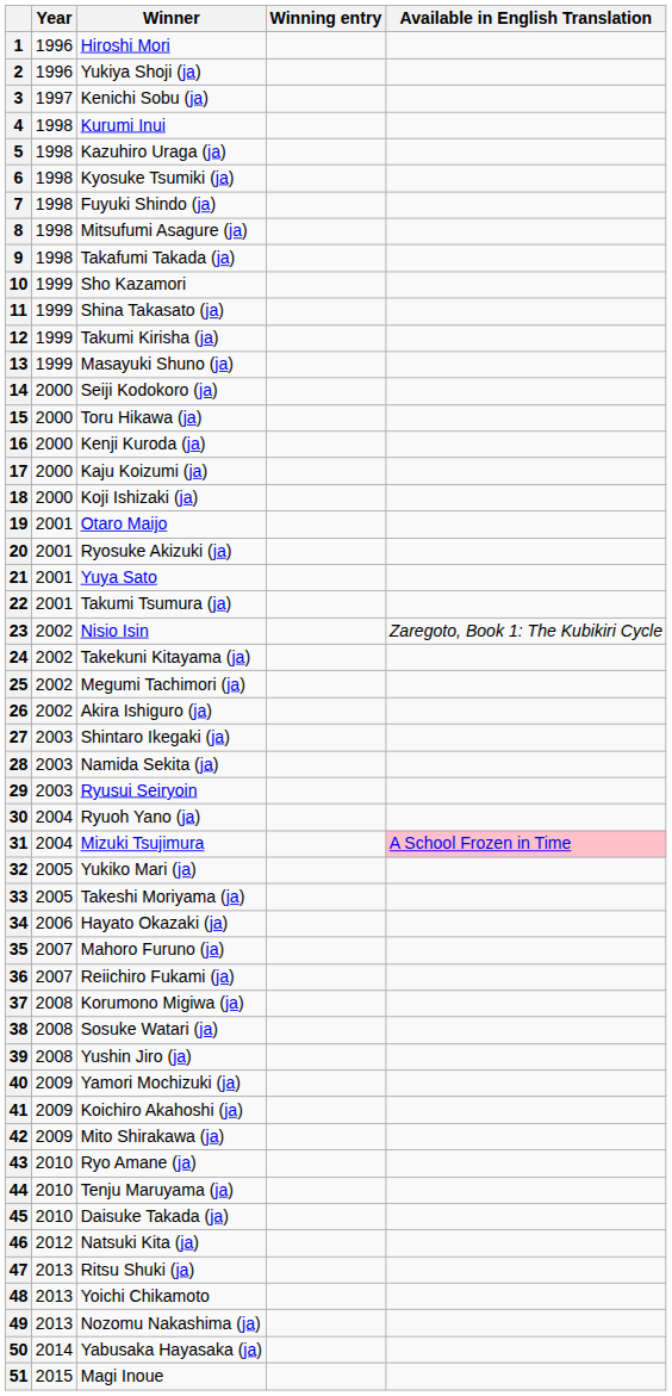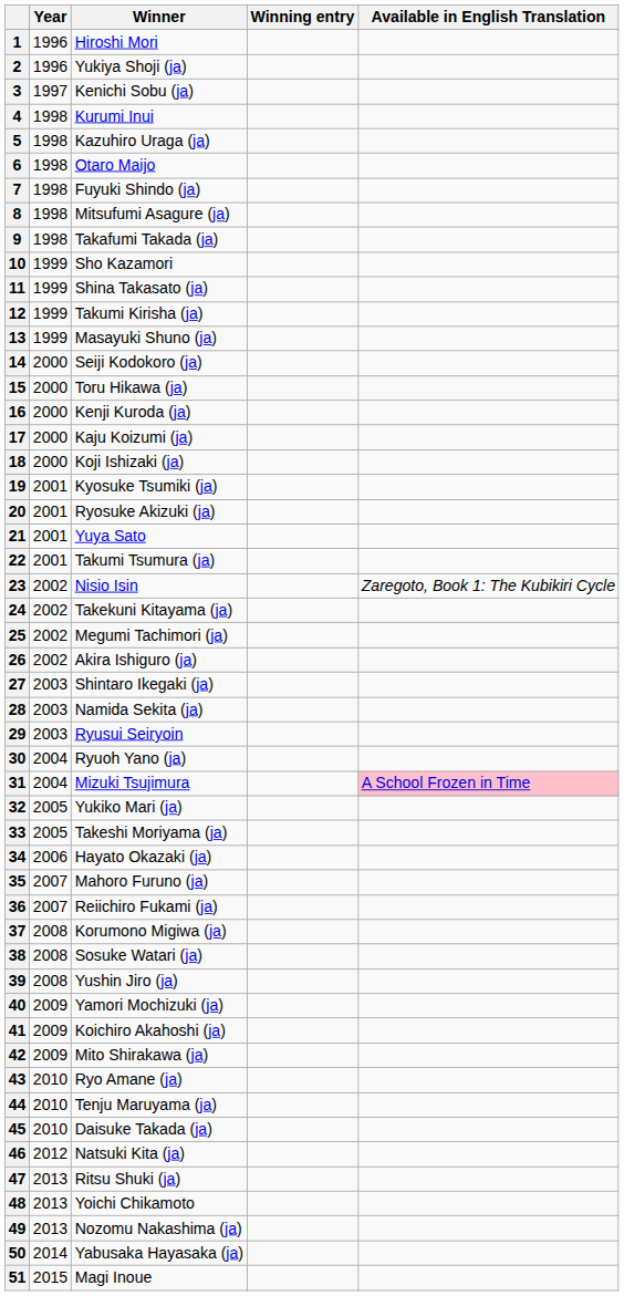6 | Winner: Kyosuke Tsumiki (ja) -> Otaro Maijo
19 | Winner: Otaro Maijo -> Kyosuke Tsumiki (ja)
